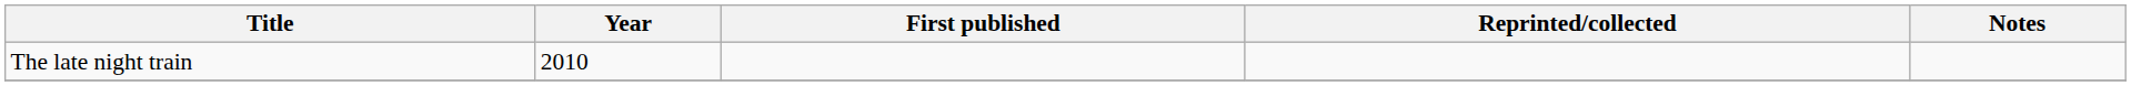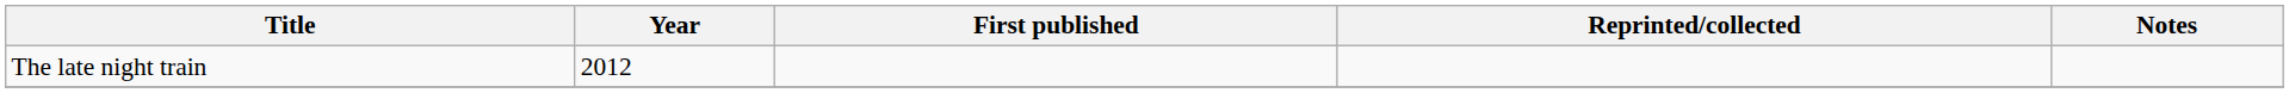The late night train | Year: 2010 -> 2012
